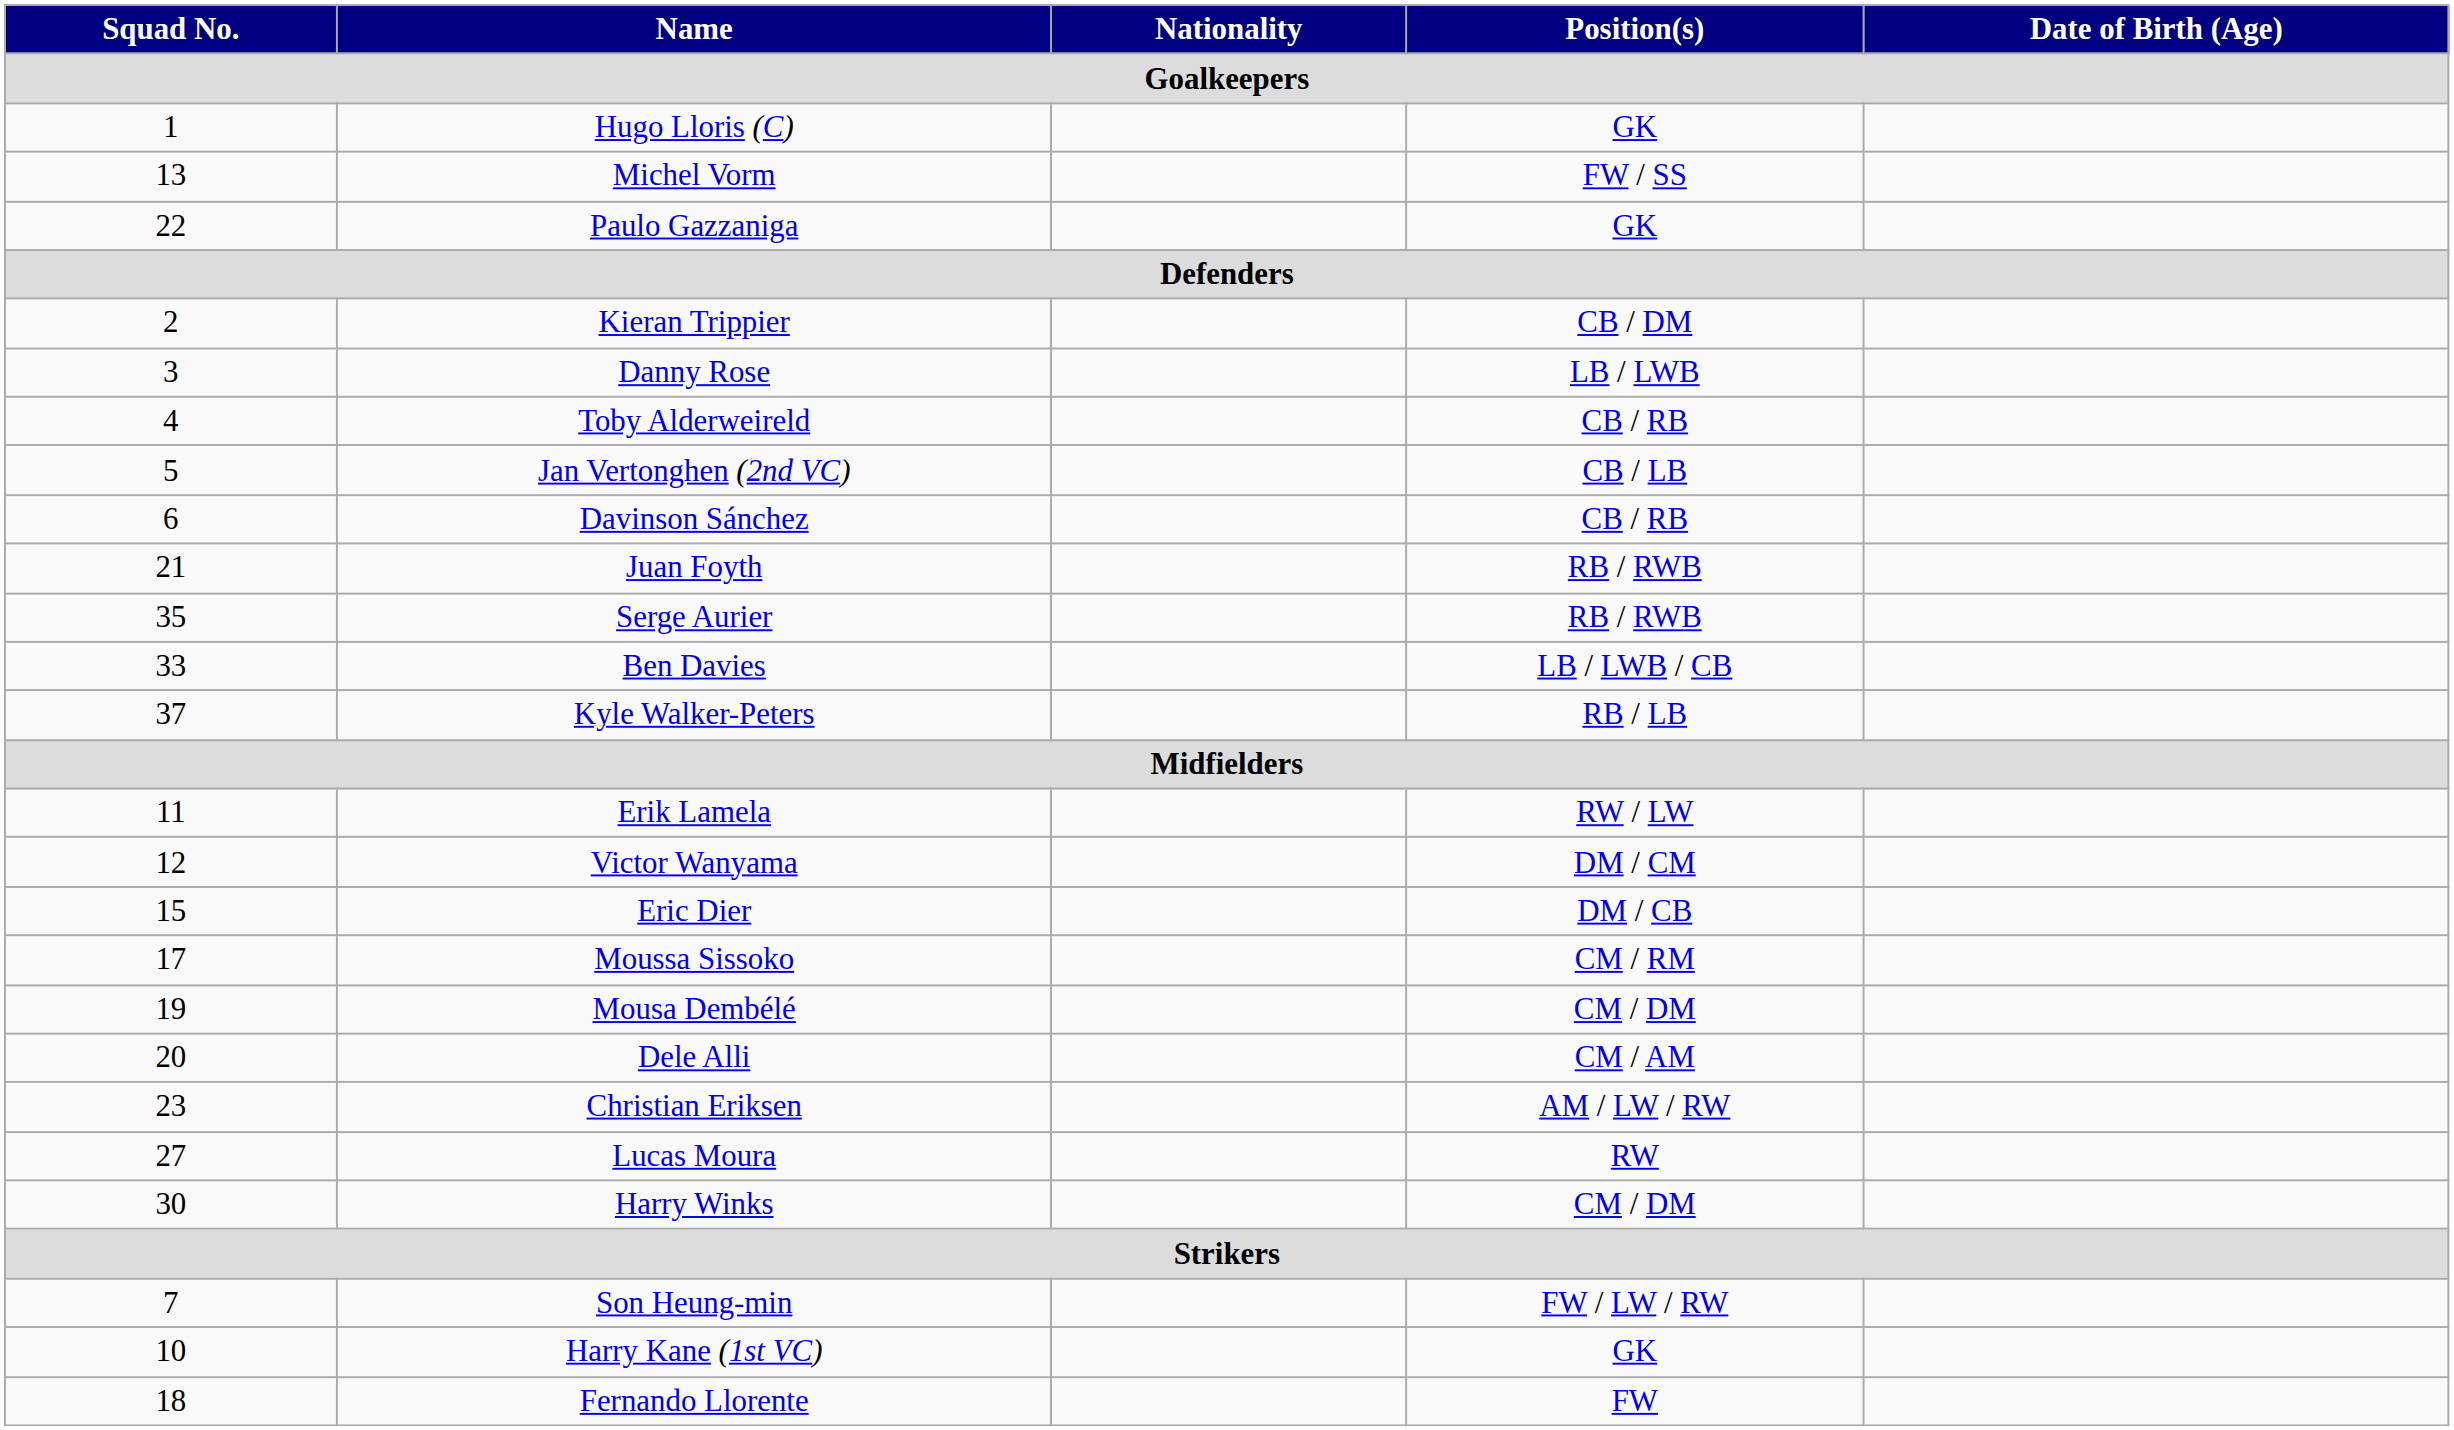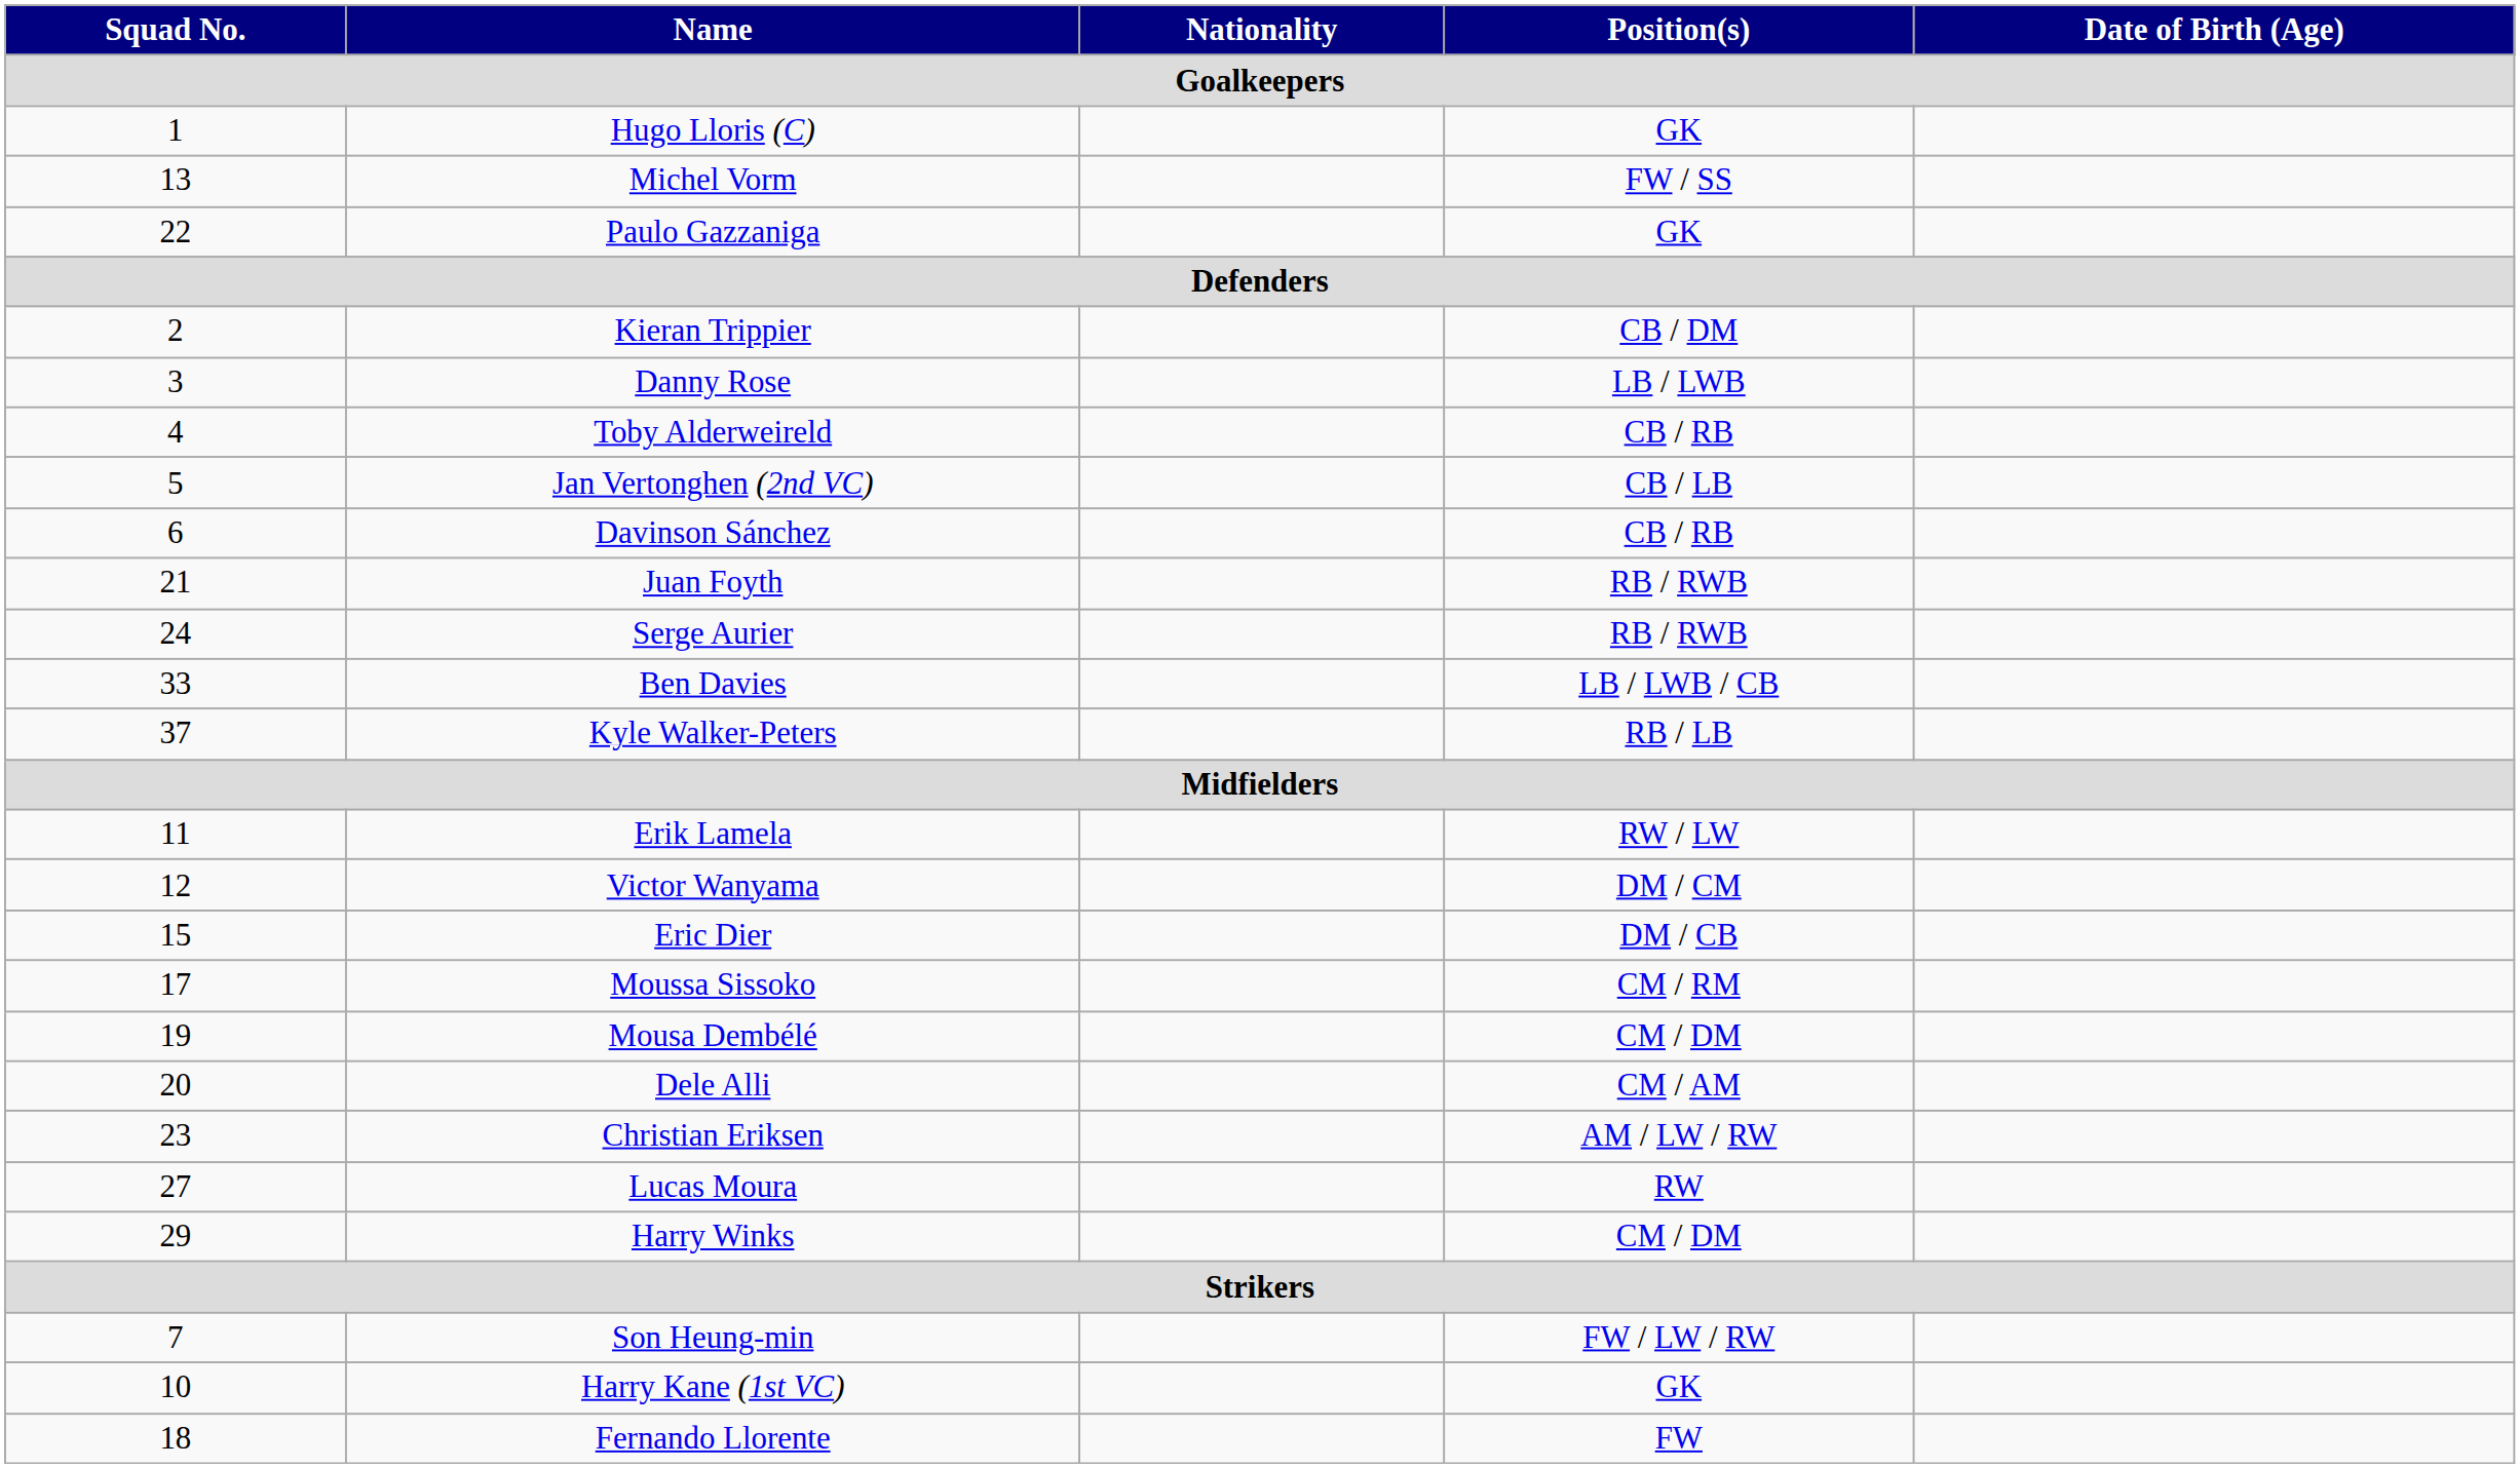Serge Aurier | Squad No. / Goalkeepers: 35 -> 24
Harry Winks | Squad No. / Goalkeepers: 30 -> 29
